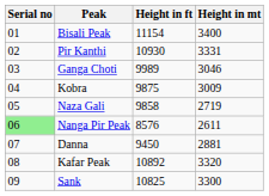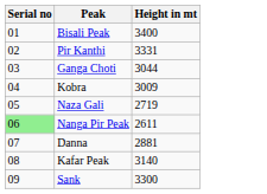- column: Height in ft | 11154 | 10930 | 9989 | 9875 | 9858 | 8576 | 9450 | 10892 | 10825
Ganga Choti | Height in mt: 3046 -> 3044
Kafar Peak | Height in mt: 3320 -> 3140
